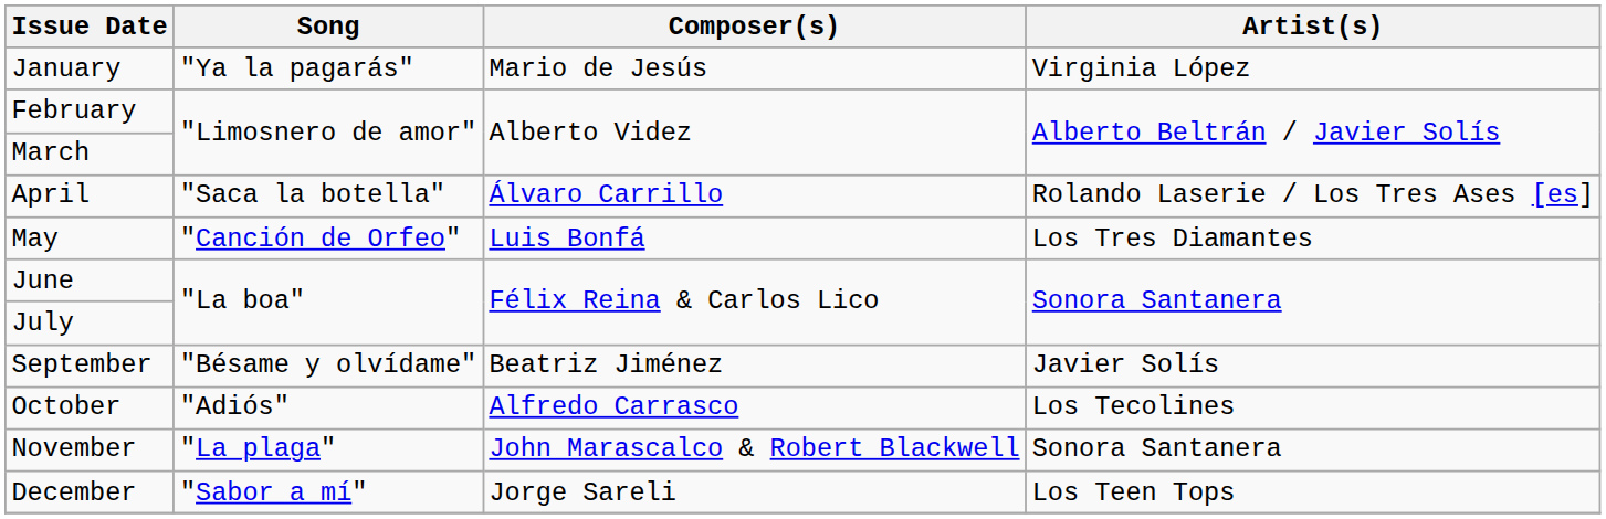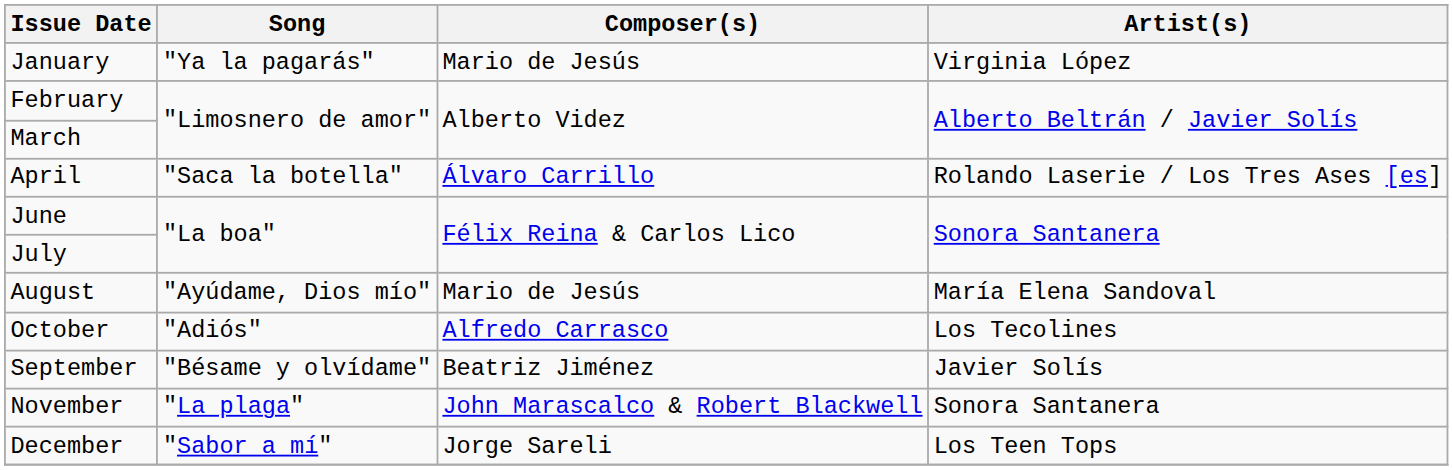- row: May | "Canción de Orfeo" | Luis Bonfá | Los Tres Diamantes
+ row: August | "Ayúdame, Dios mío" | Mario de Jesús | María Elena Sandoval
rows swapped: September <-> October
